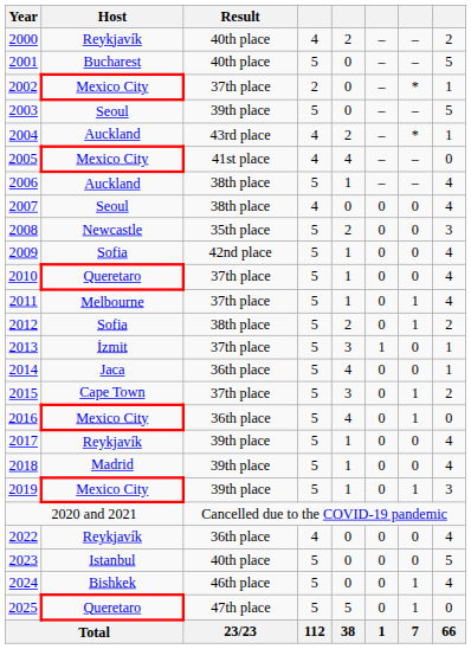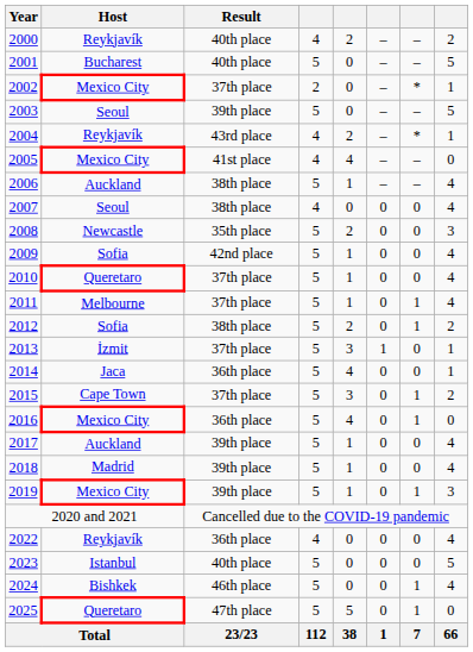2004 | Host: Auckland -> Reykjavík
2017 | Host: Reykjavík -> Auckland
